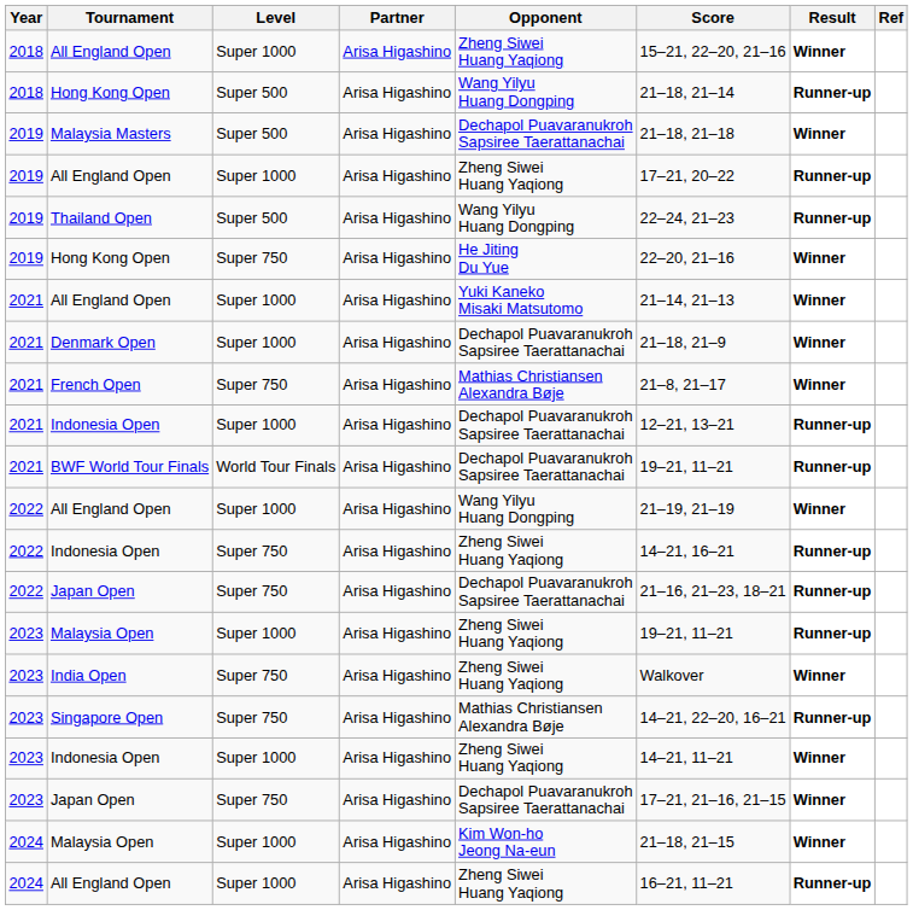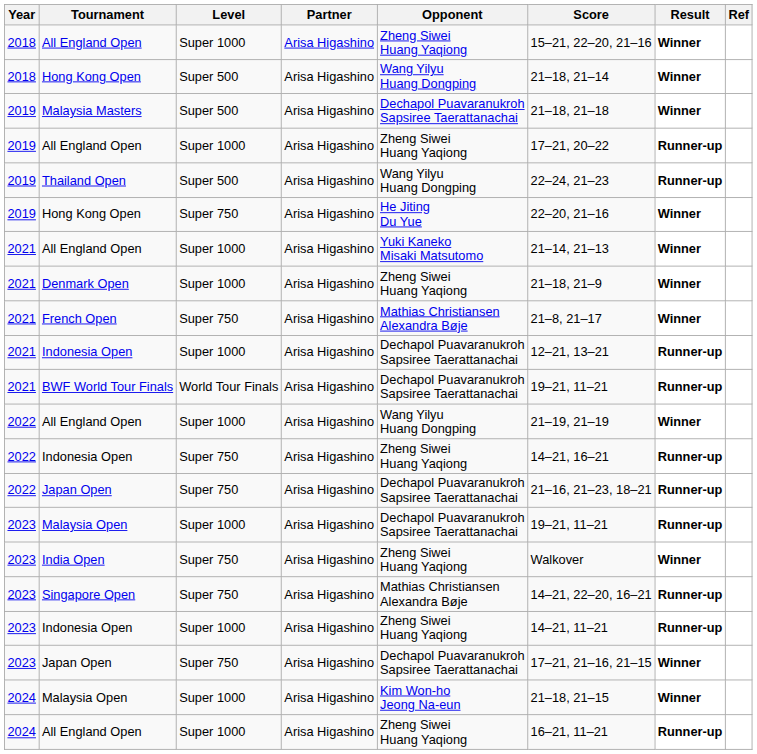2018 / Hong Kong Open | Result: Runner-up -> Winner
Denmark Open | Opponent: Dechapol Puavaranukroh Sapsiree Taerattanachai -> Zheng Siwei Huang Yaqiong
2023 / Malaysia Open | Opponent: Zheng Siwei Huang Yaqiong -> Dechapol Puavaranukroh Sapsiree Taerattanachai
2023 / Indonesia Open | Result: Winner -> Runner-up
